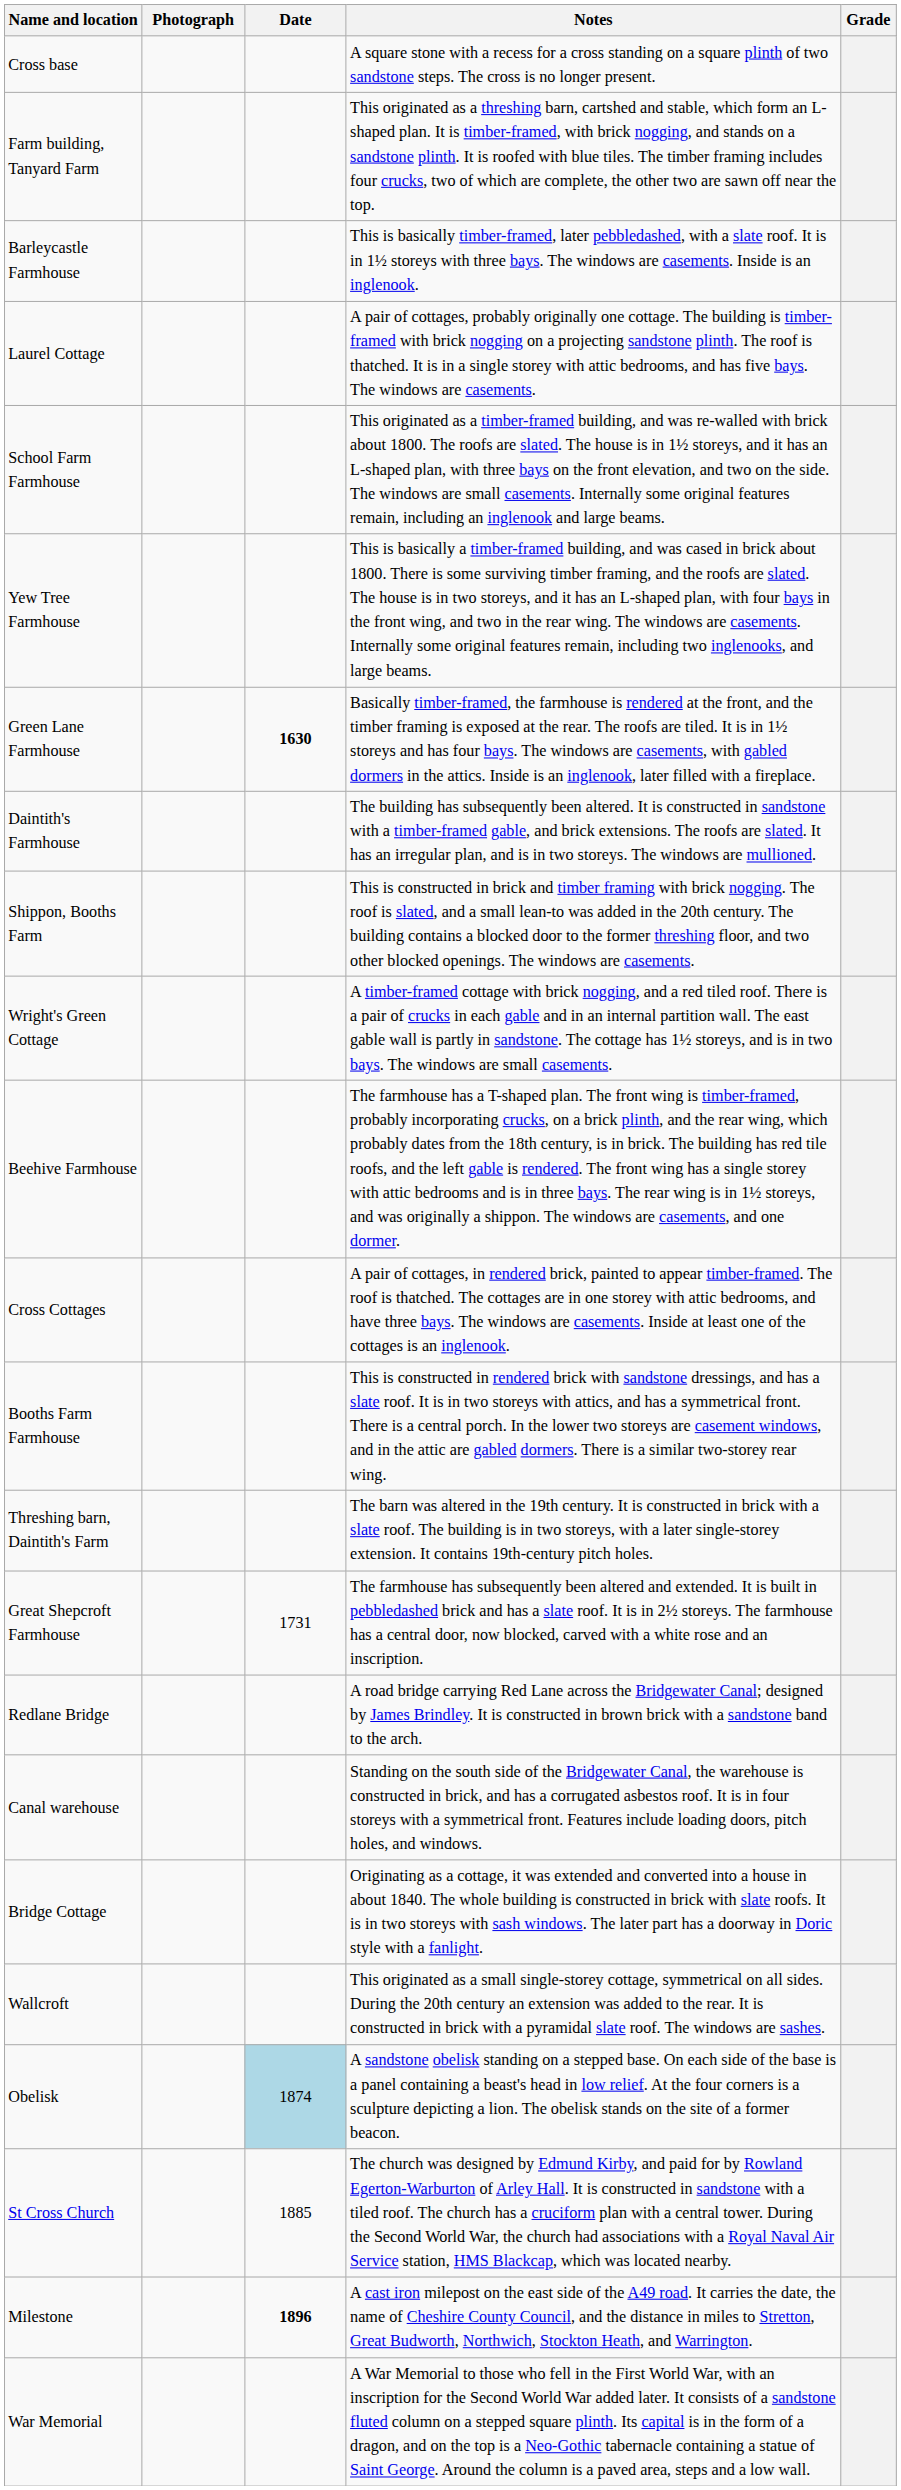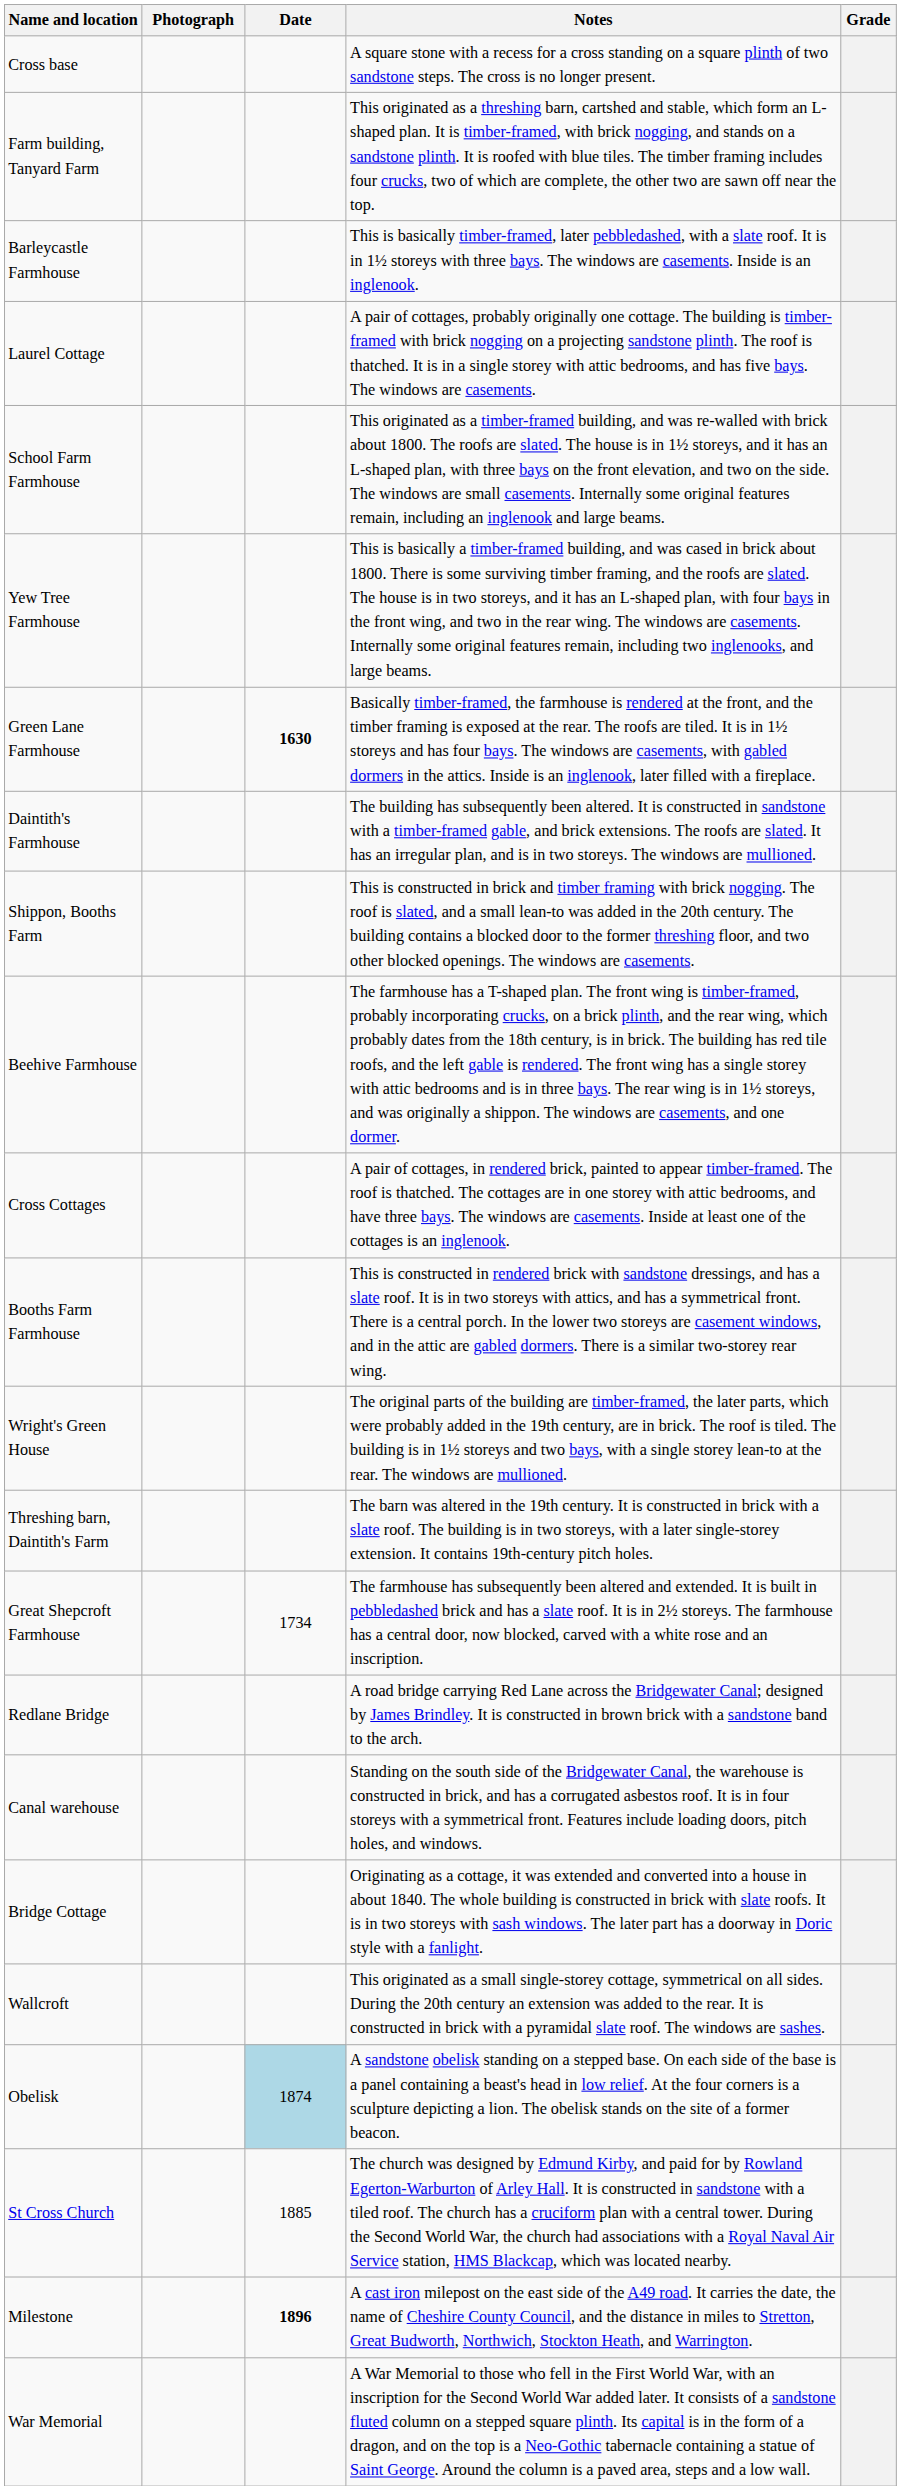- row: Wright's Green Cottage | A timber-framed cottage with brick nogging, and a red tiled roof. There is a pair of crucks in each gable and in an internal partition wall. The east gable wall is partly in sandstone. The cottage has 1½ storeys, and is in two bays. The windows are small casements.
+ row: Wright's Green House | The original parts of the building are timber-framed, the later parts, which were probably added in the 19th century, are in brick. The roof is tiled. The building is in 1½ storeys and two bays, with a single storey lean-to at the rear. The windows are mullioned.
Great Shepcroft Farmhouse | Date: 1731 -> 1734
